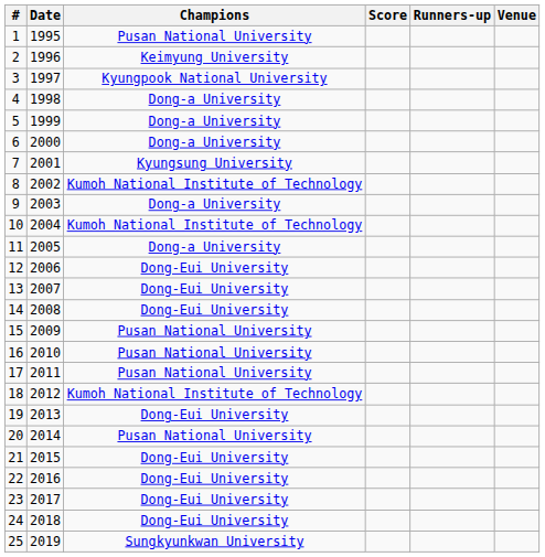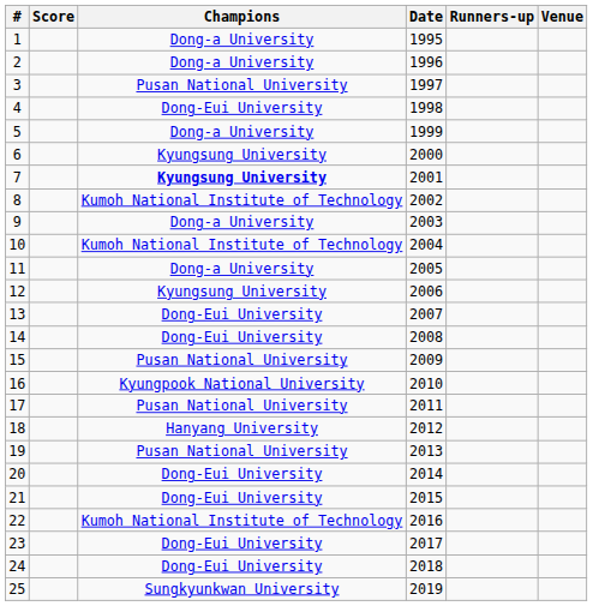columns swapped: Date <-> Score
1 | Champions: Pusan National University -> Dong-a University
2 | Champions: Keimyung University -> Dong-a University
3 | Champions: Kyungpook National University -> Pusan National University
4 | Champions: Dong-a University -> Dong-Eui University
6 | Champions: Dong-a University -> Kyungsung University
7 | Champions: normal -> bold
12 | Champions: Dong-Eui University -> Kyungsung University
16 | Champions: Pusan National University -> Kyungpook National University
18 | Champions: Kumoh National Institute of Technology -> Hanyang University
19 | Champions: Dong-Eui University -> Pusan National University
20 | Champions: Pusan National University -> Dong-Eui University
22 | Champions: Dong-Eui University -> Kumoh National Institute of Technology
